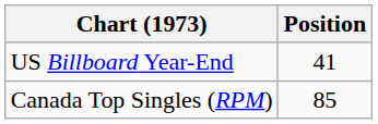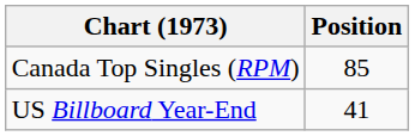rows swapped: Canada Top Singles (RPM) <-> US Billboard Year-End
